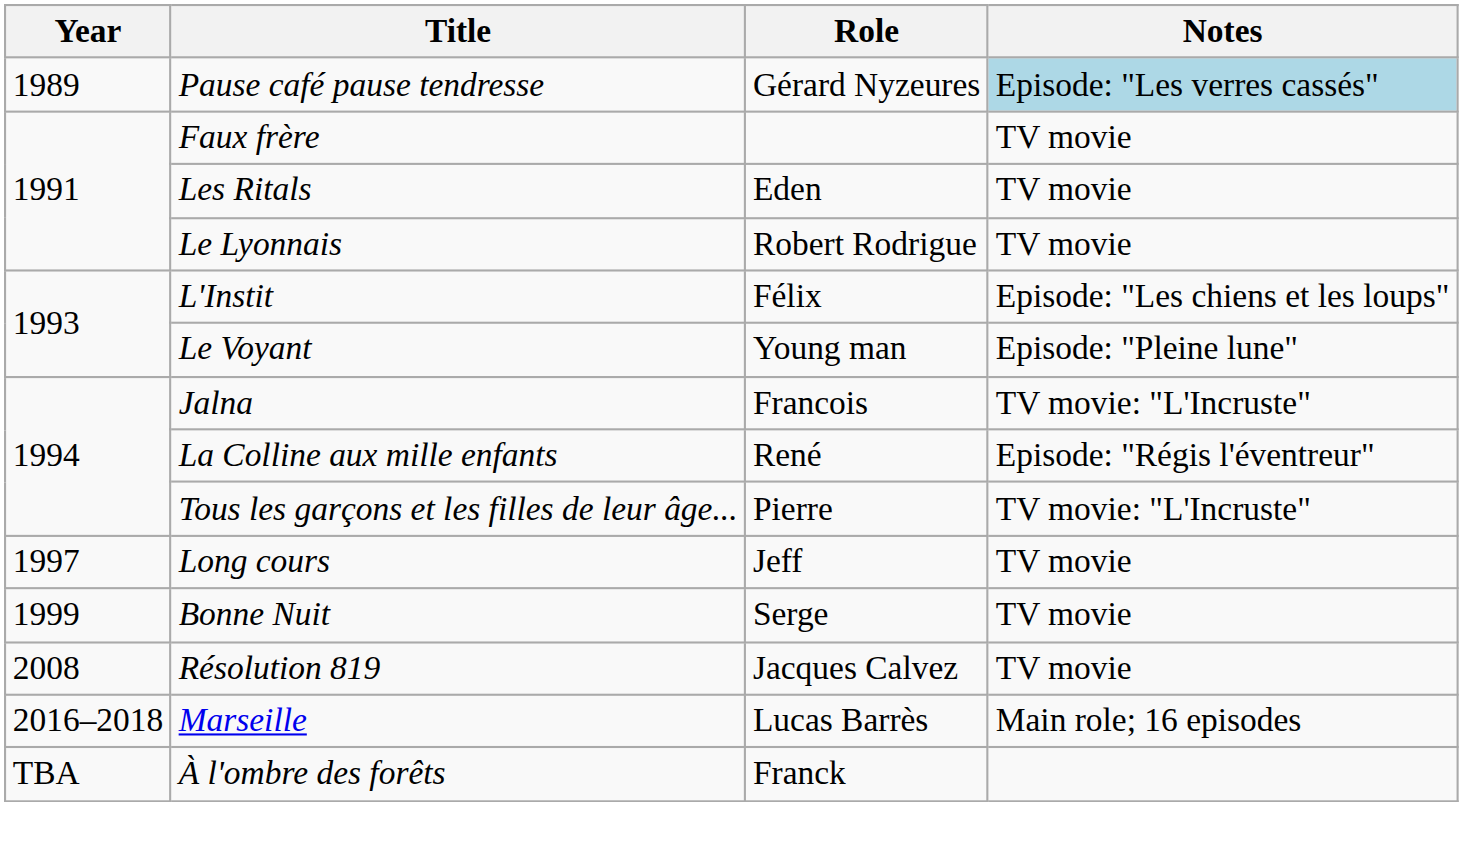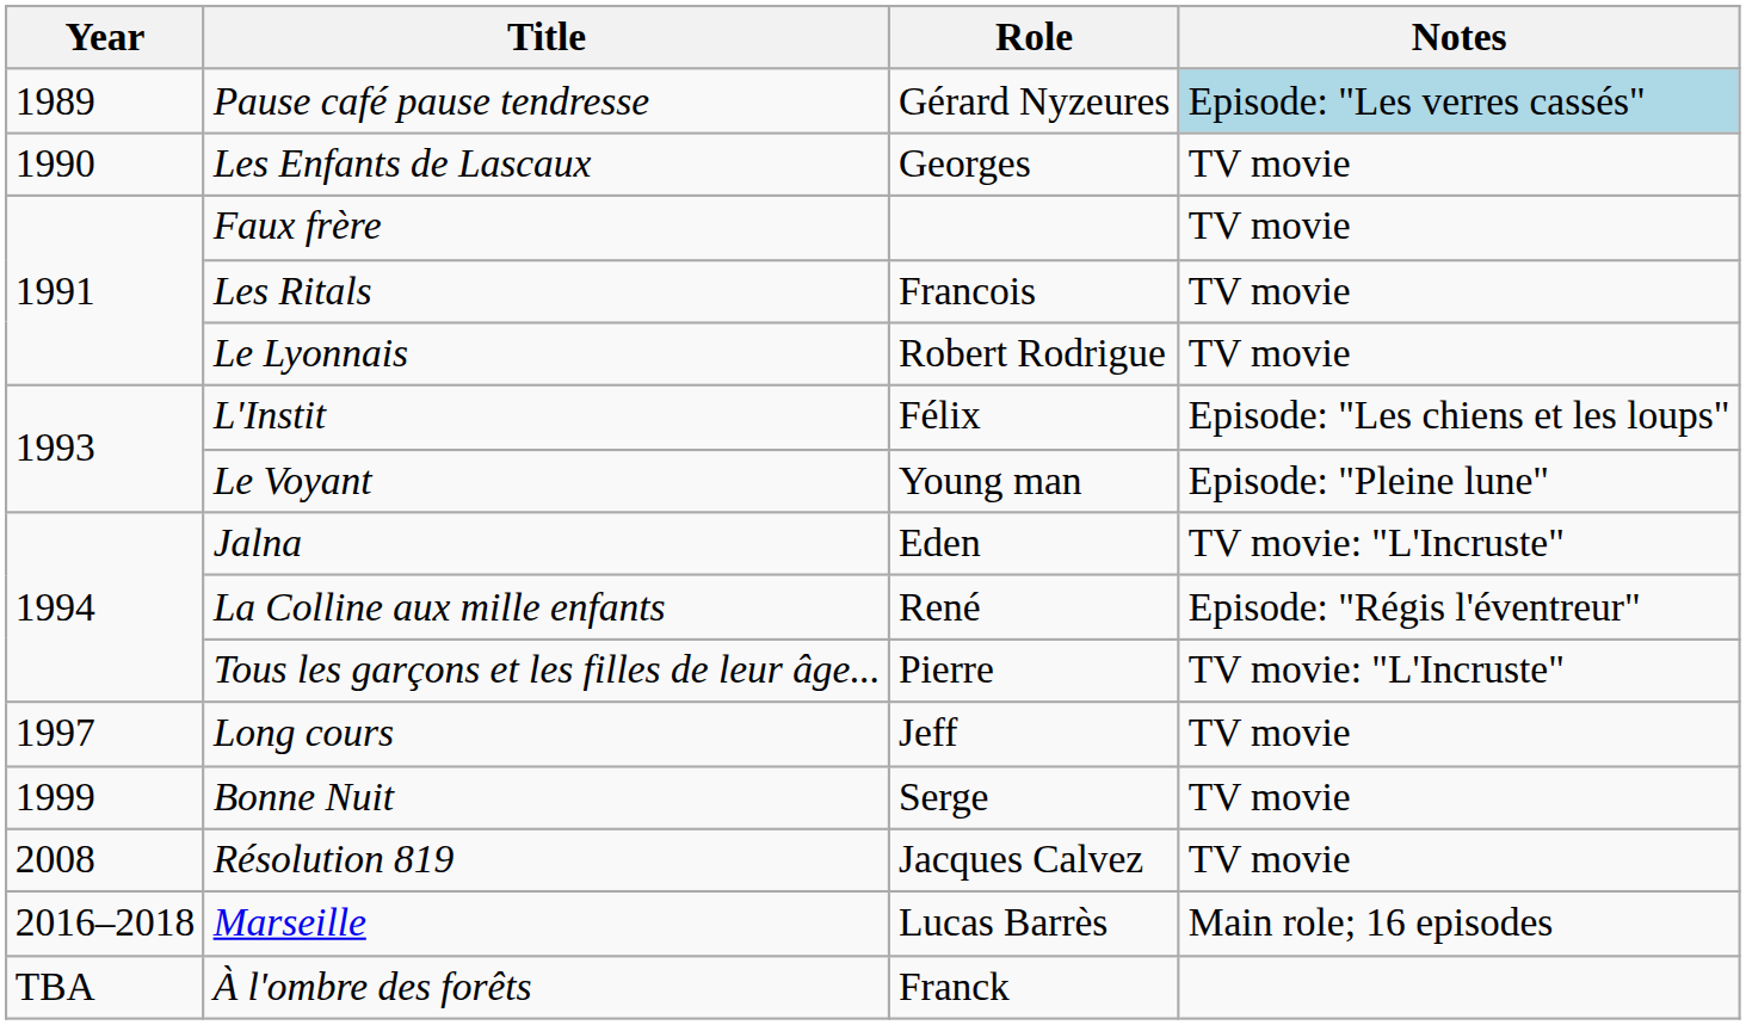+ row: 1990 | Les Enfants de Lascaux | Georges | TV movie
Les Ritals | Role: Eden -> Francois
Jalna | Role: Francois -> Eden
